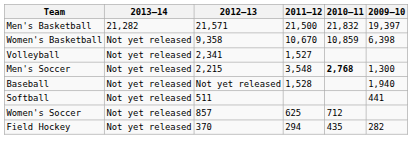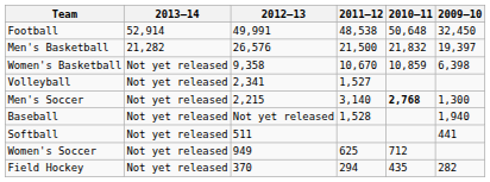+ row: Football | 52,914 | 49,991 | 48,538 | 50,648 | 32,450
Men's Basketball | 2012–13: 21,571 -> 26,576
Men's Soccer | 2011–12: 3,548 -> 3,140
Women's Soccer | 2012–13: 857 -> 949
